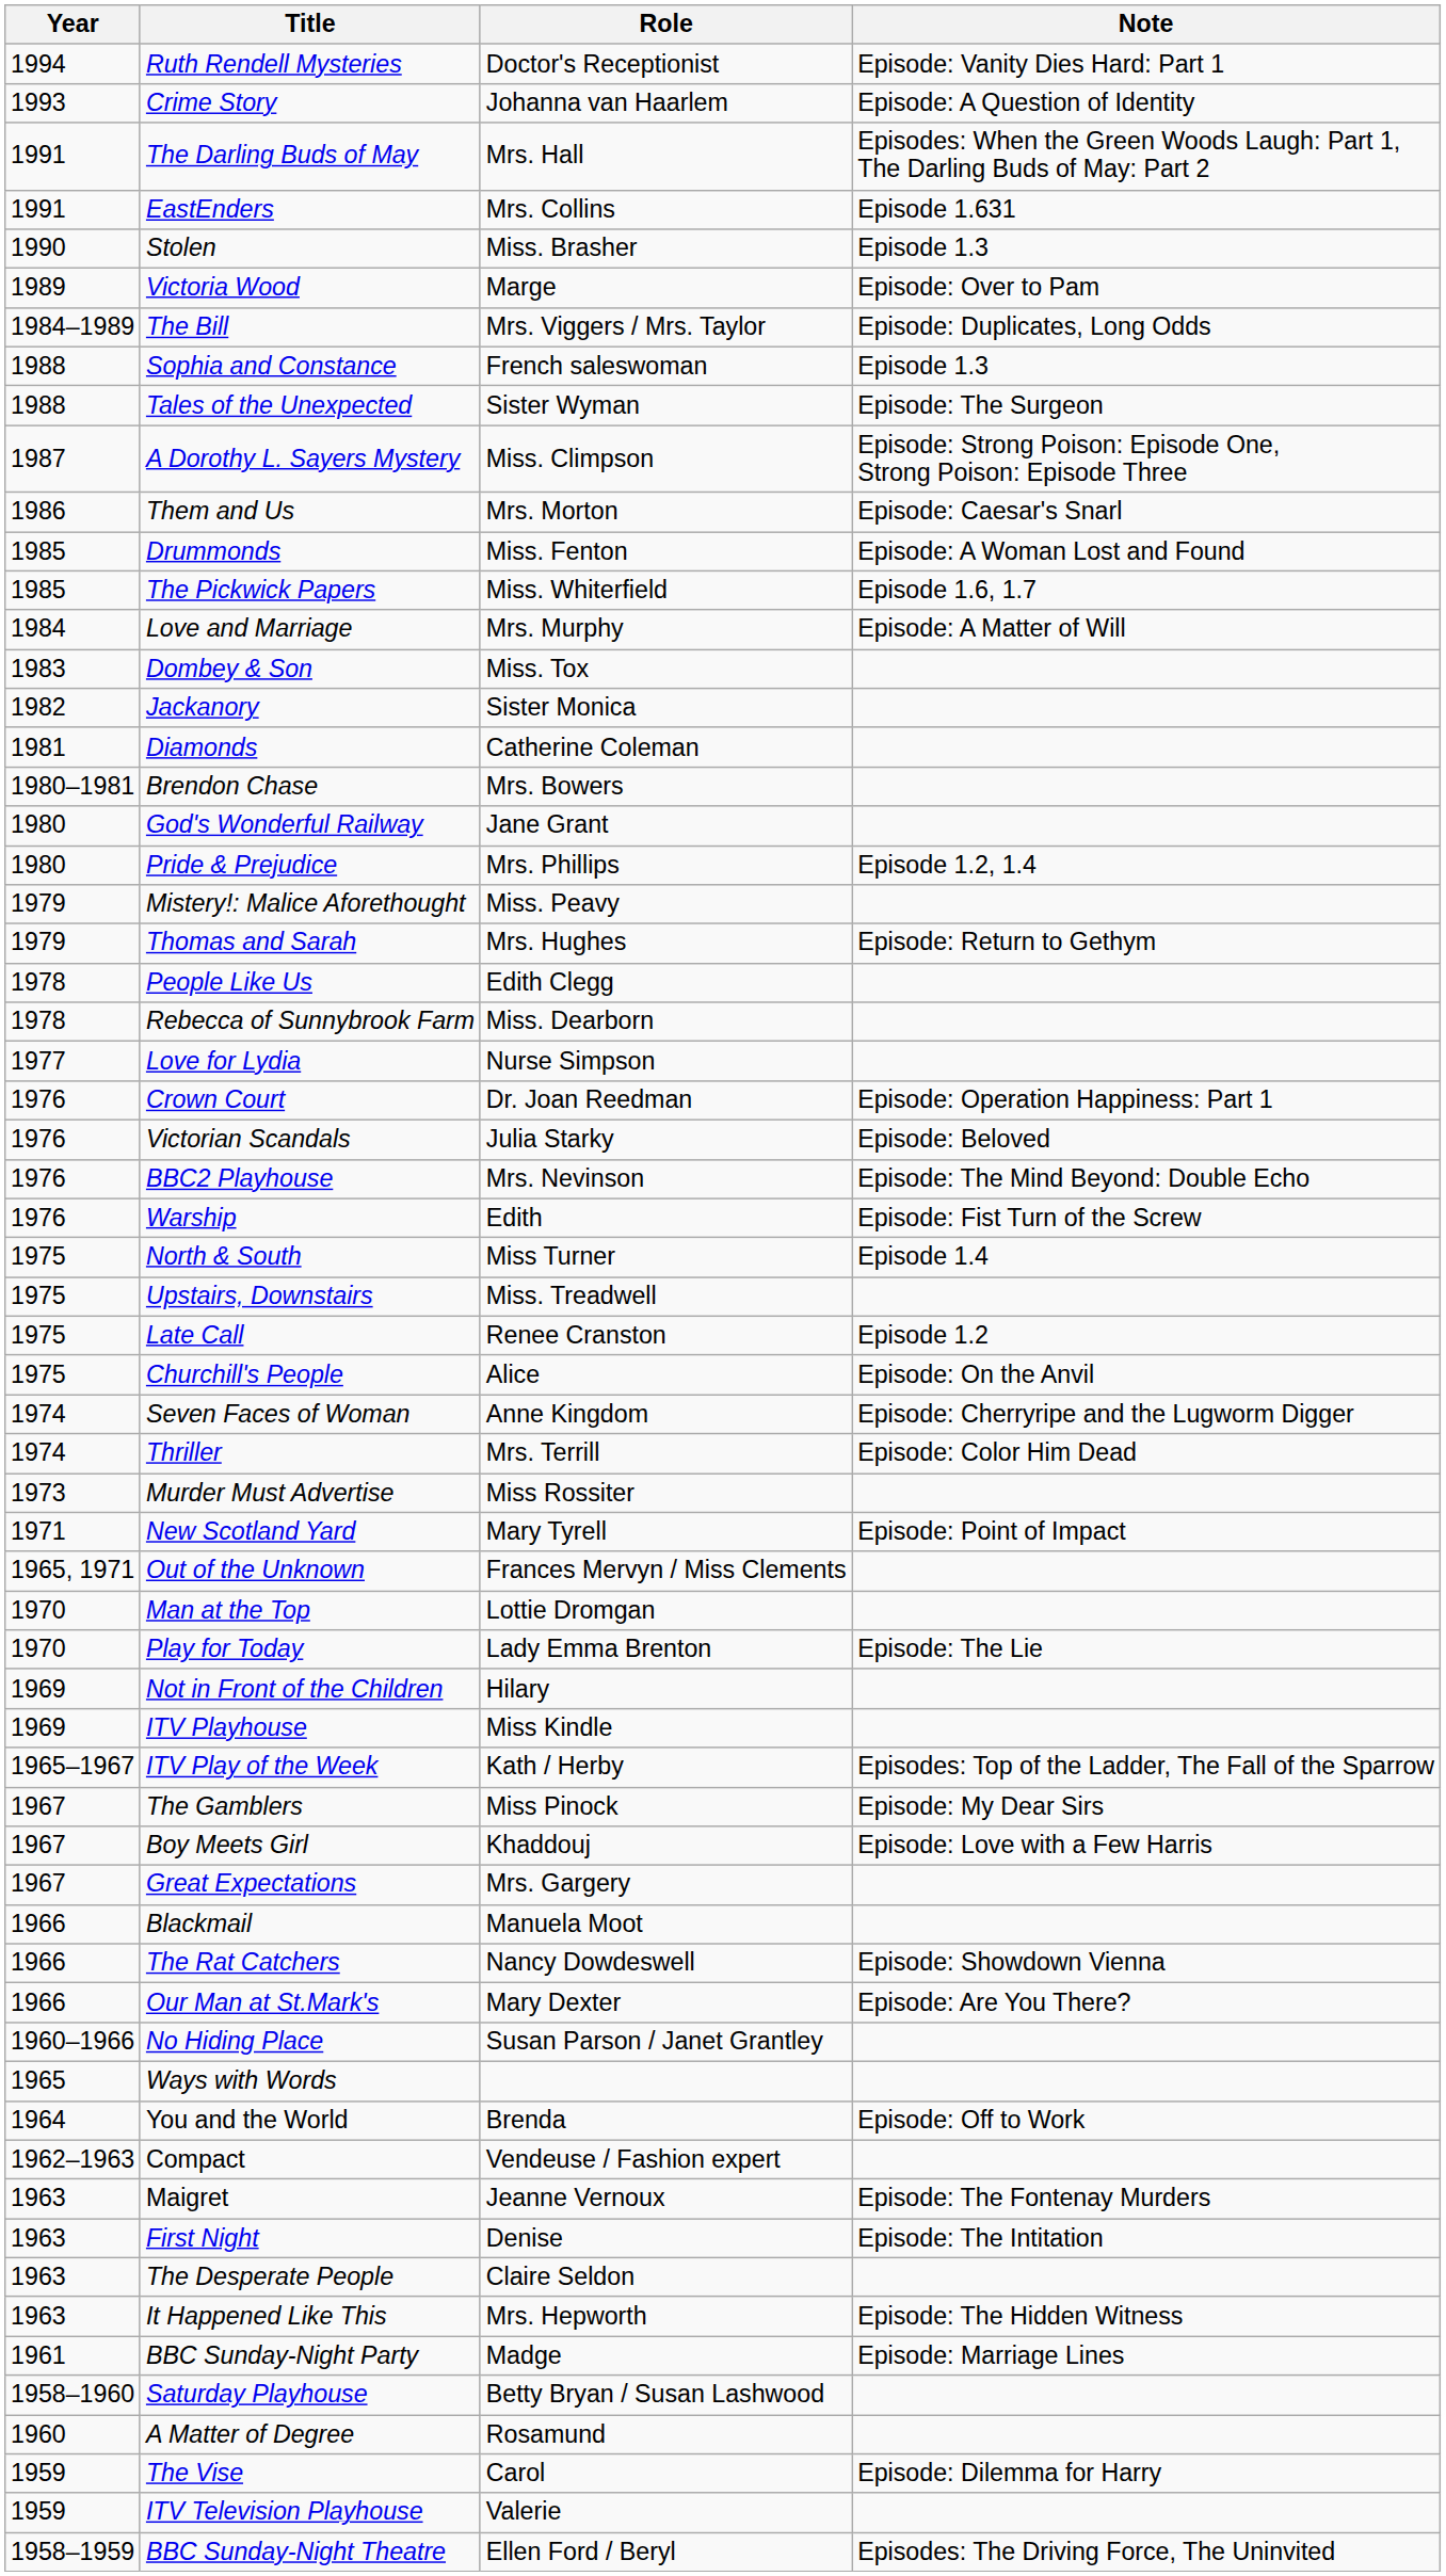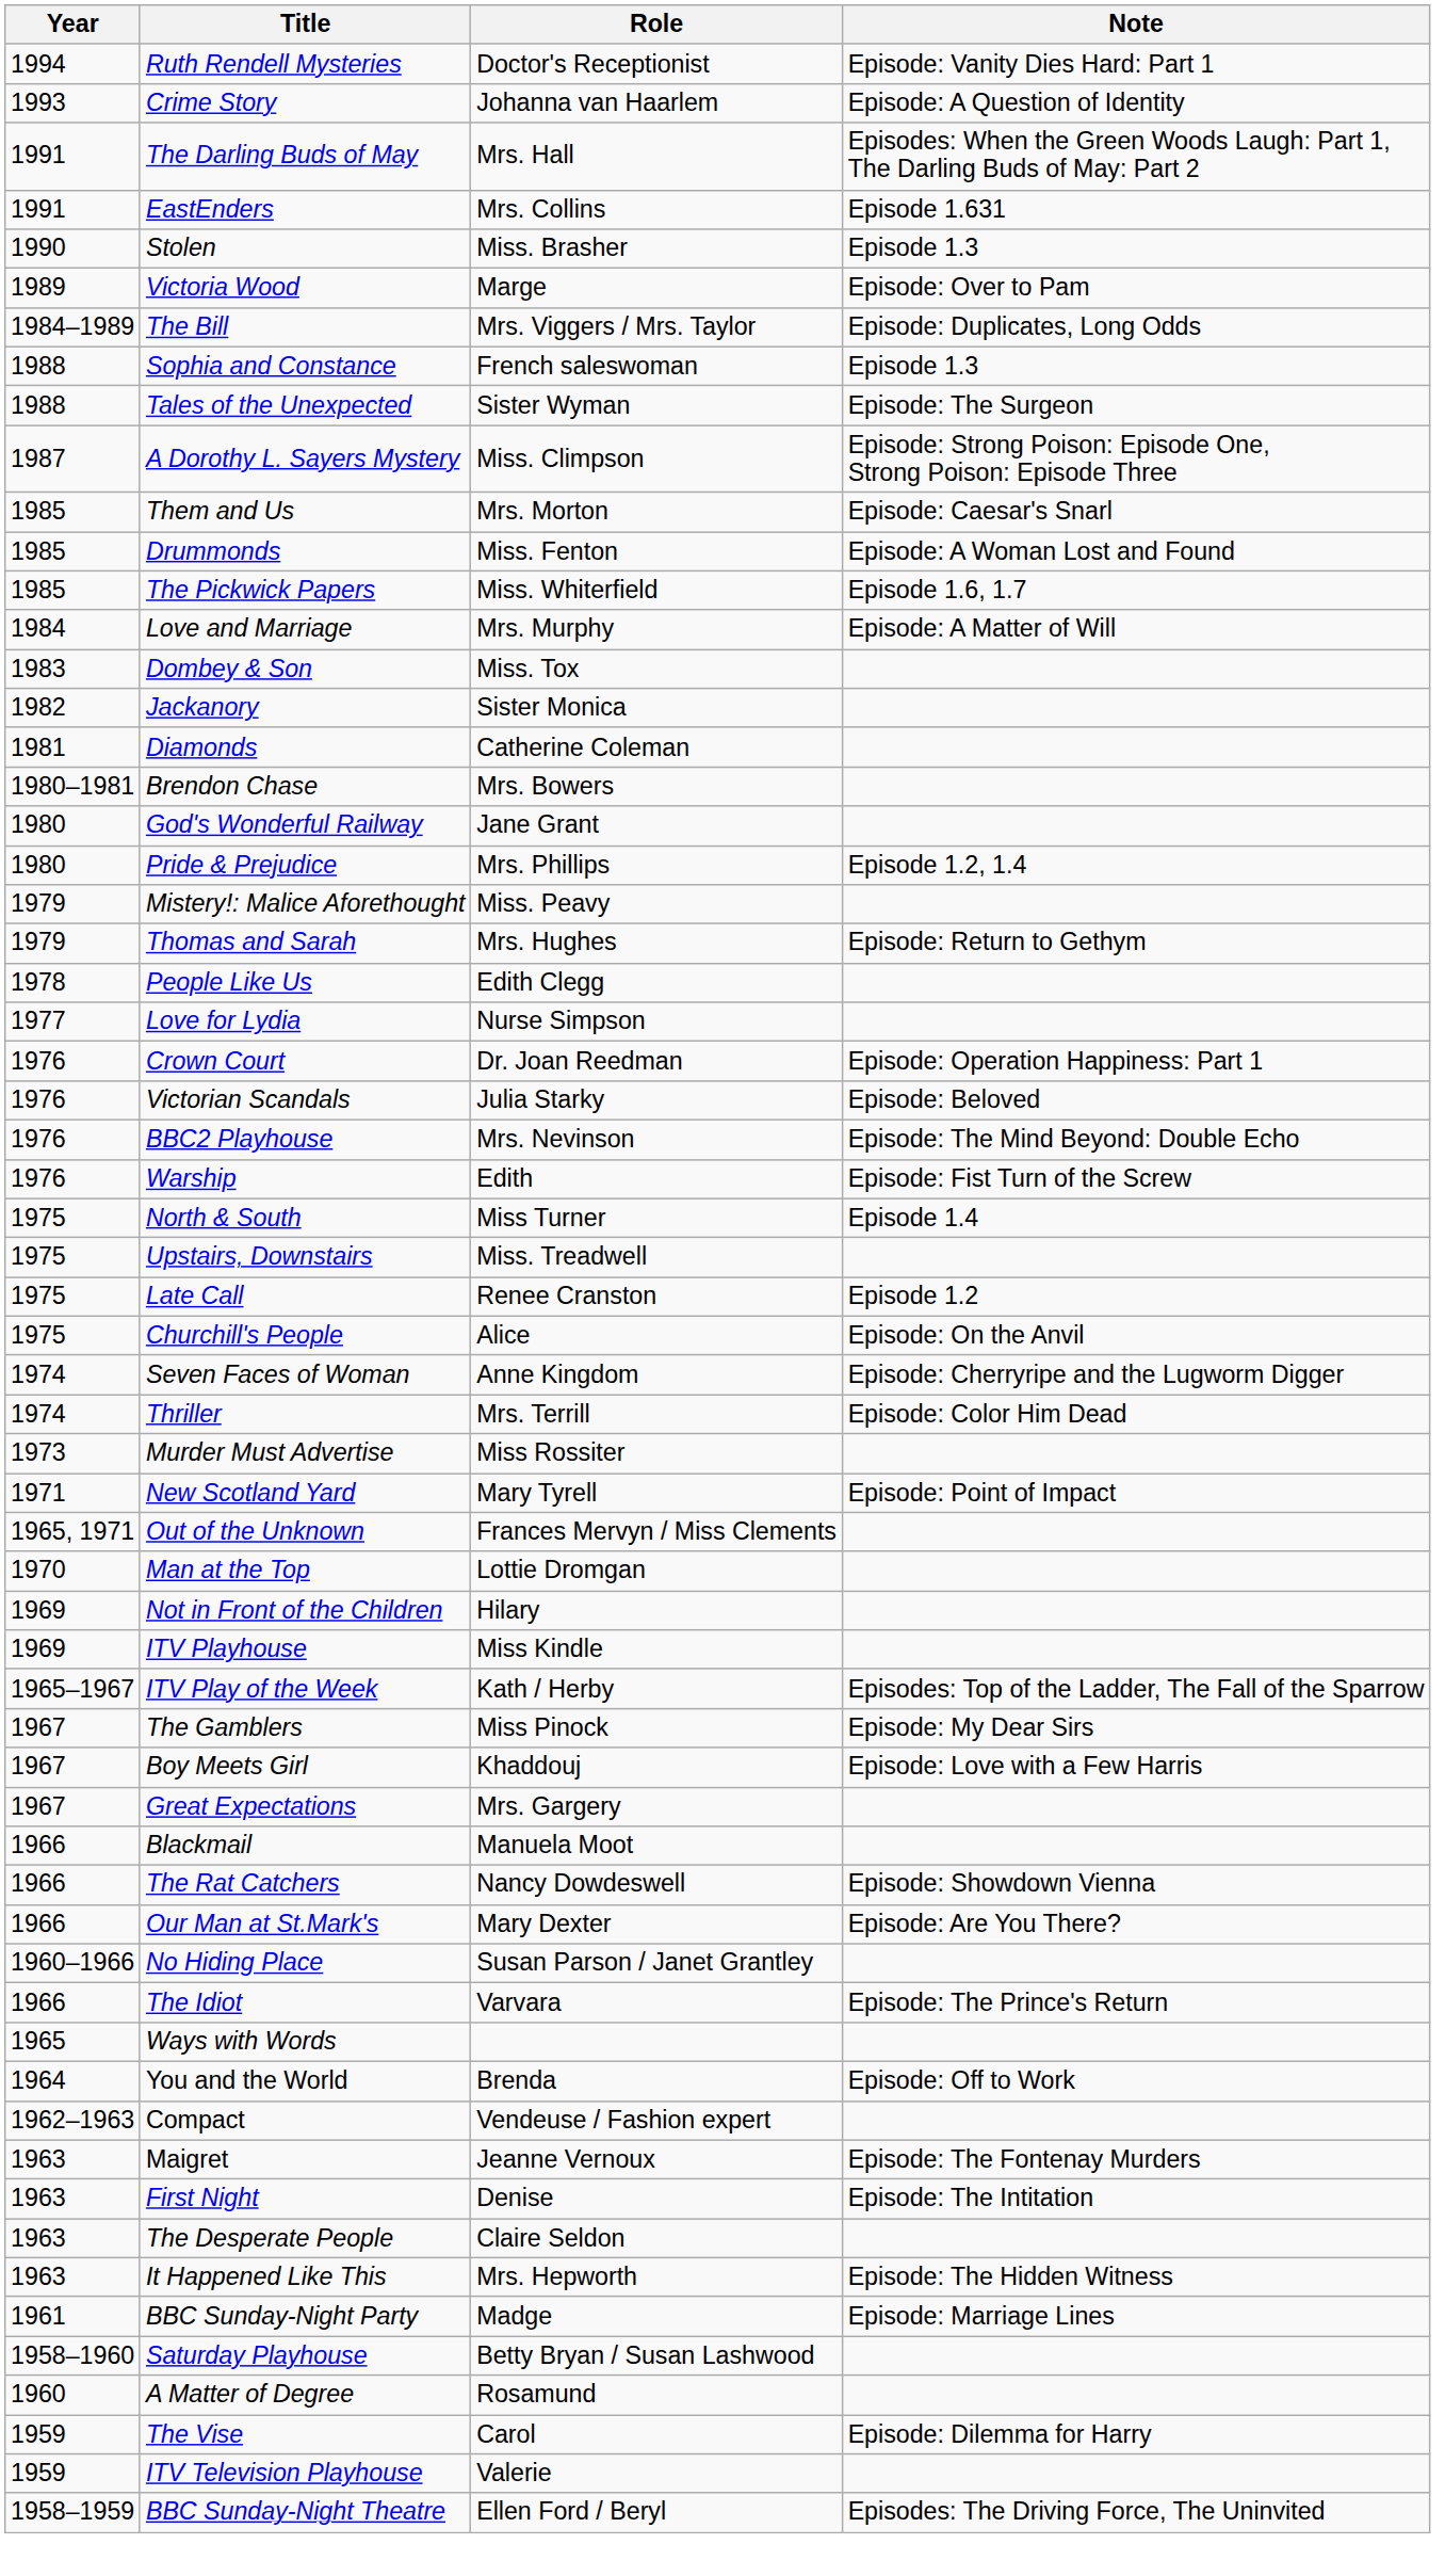Them and Us | Year: 1986 -> 1985
- row: 1978 | Rebecca of Sunnybrook Farm | Miss. Dearborn
- row: 1970 | Play for Today | Lady Emma Brenton | Episode: The Lie
+ row: 1966 | The Idiot | Varvara | Episode: The Prince's Return
